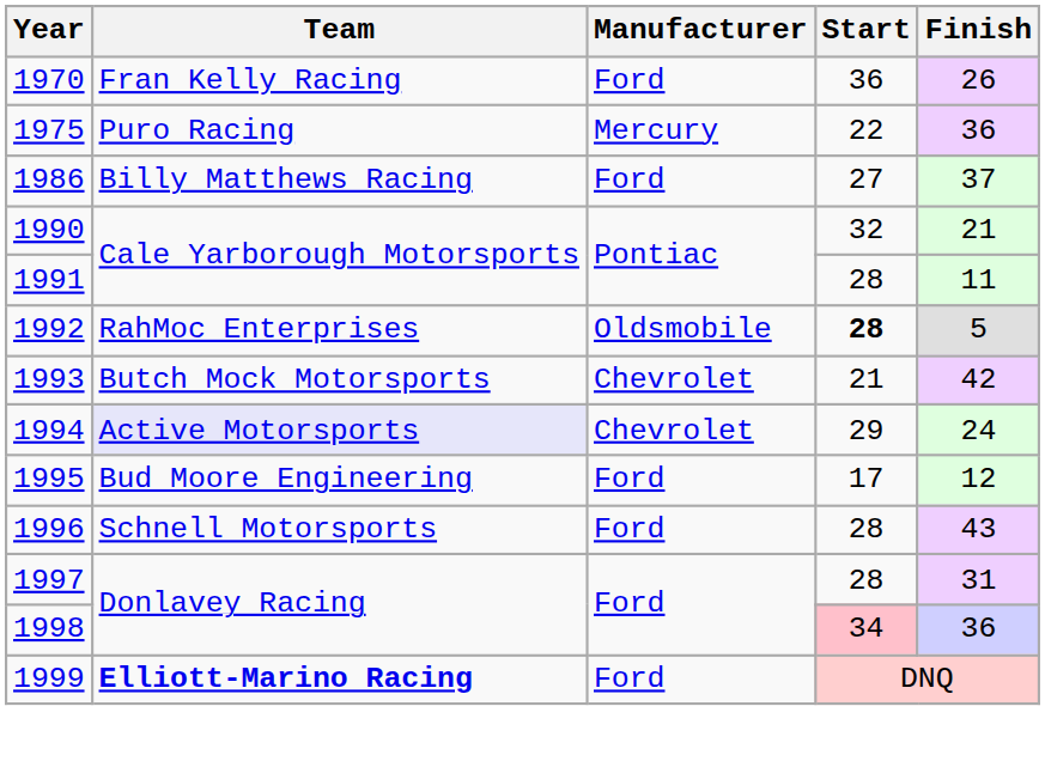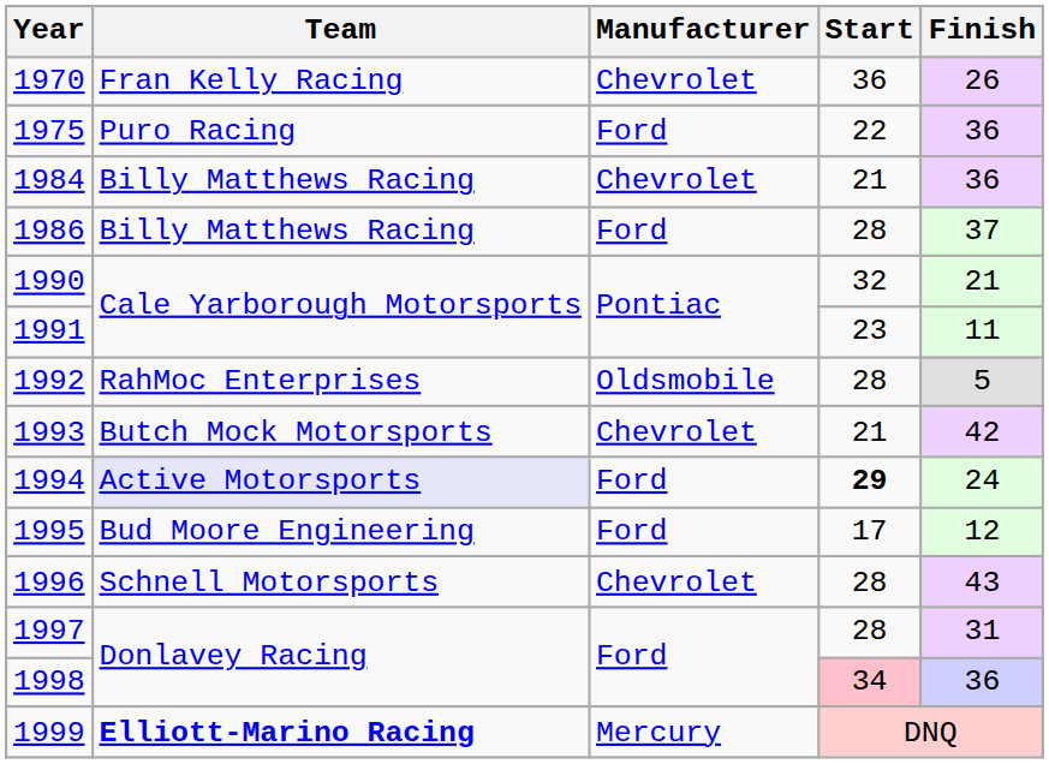1970 | Manufacturer: Ford -> Chevrolet
1975 | Manufacturer: Mercury -> Ford
+ row: 1984 | Billy Matthews Racing | Chevrolet | 21 | 36
1986 | Start: 27 -> 28
1991 | Start: 28 -> 23
1992 | Start: bold -> normal
1994 | Manufacturer: Chevrolet -> Ford
1994 | Start: normal -> bold
1996 | Manufacturer: Ford -> Chevrolet
1999 | Manufacturer: Ford -> Mercury
